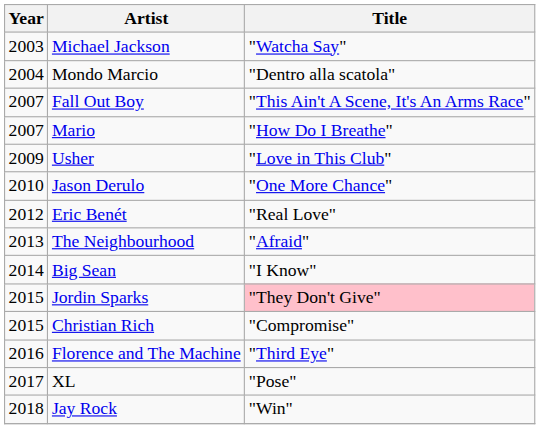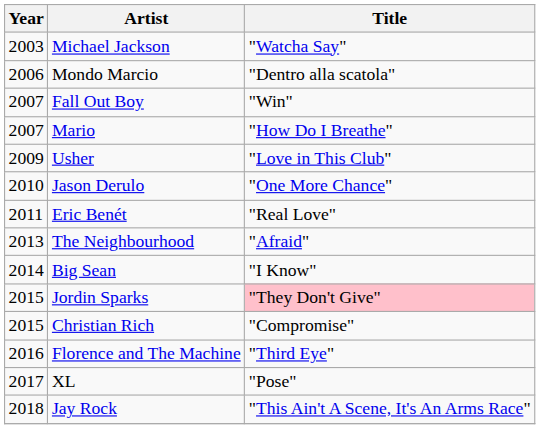Mondo Marcio | Year: 2004 -> 2006
Fall Out Boy | Title: "This Ain't A Scene, It's An Arms Race" -> "Win"
Eric Benét | Year: 2012 -> 2011
Jay Rock | Title: "Win" -> "This Ain't A Scene, It's An Arms Race"
